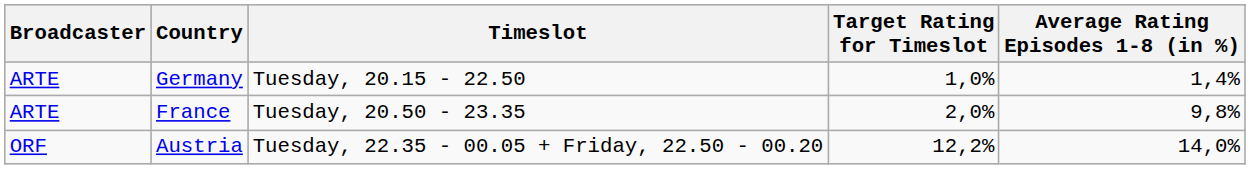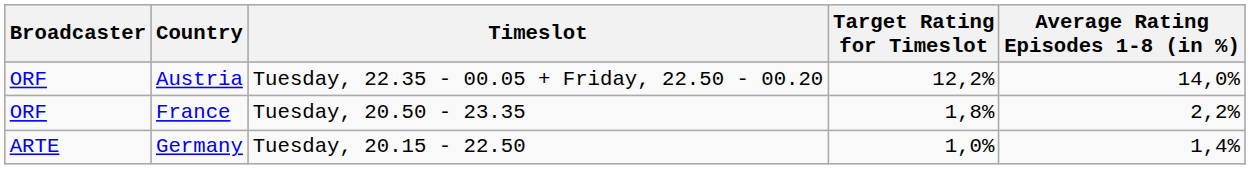rows swapped: Germany <-> Austria
France | Broadcaster: ARTE -> ORF
France | Target Rating for Timeslot: 2,0% -> 1,8%
France | Average Rating Episodes 1-8 (in %): 9,8% -> 2,2%
